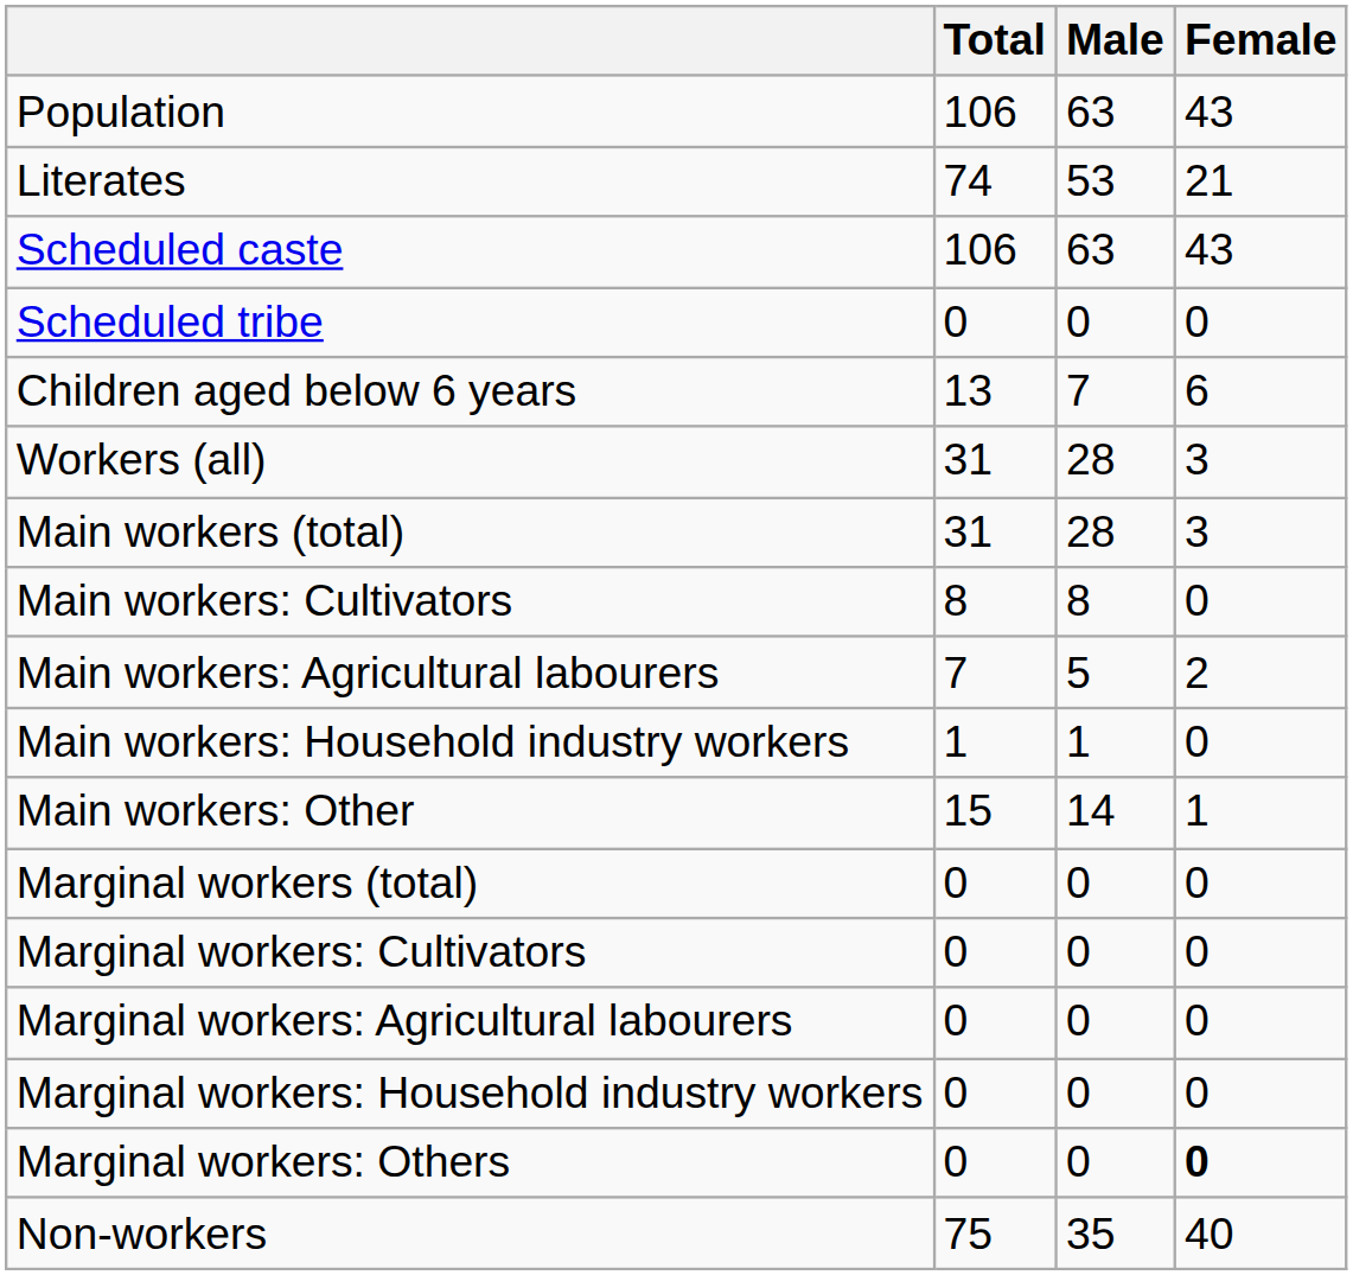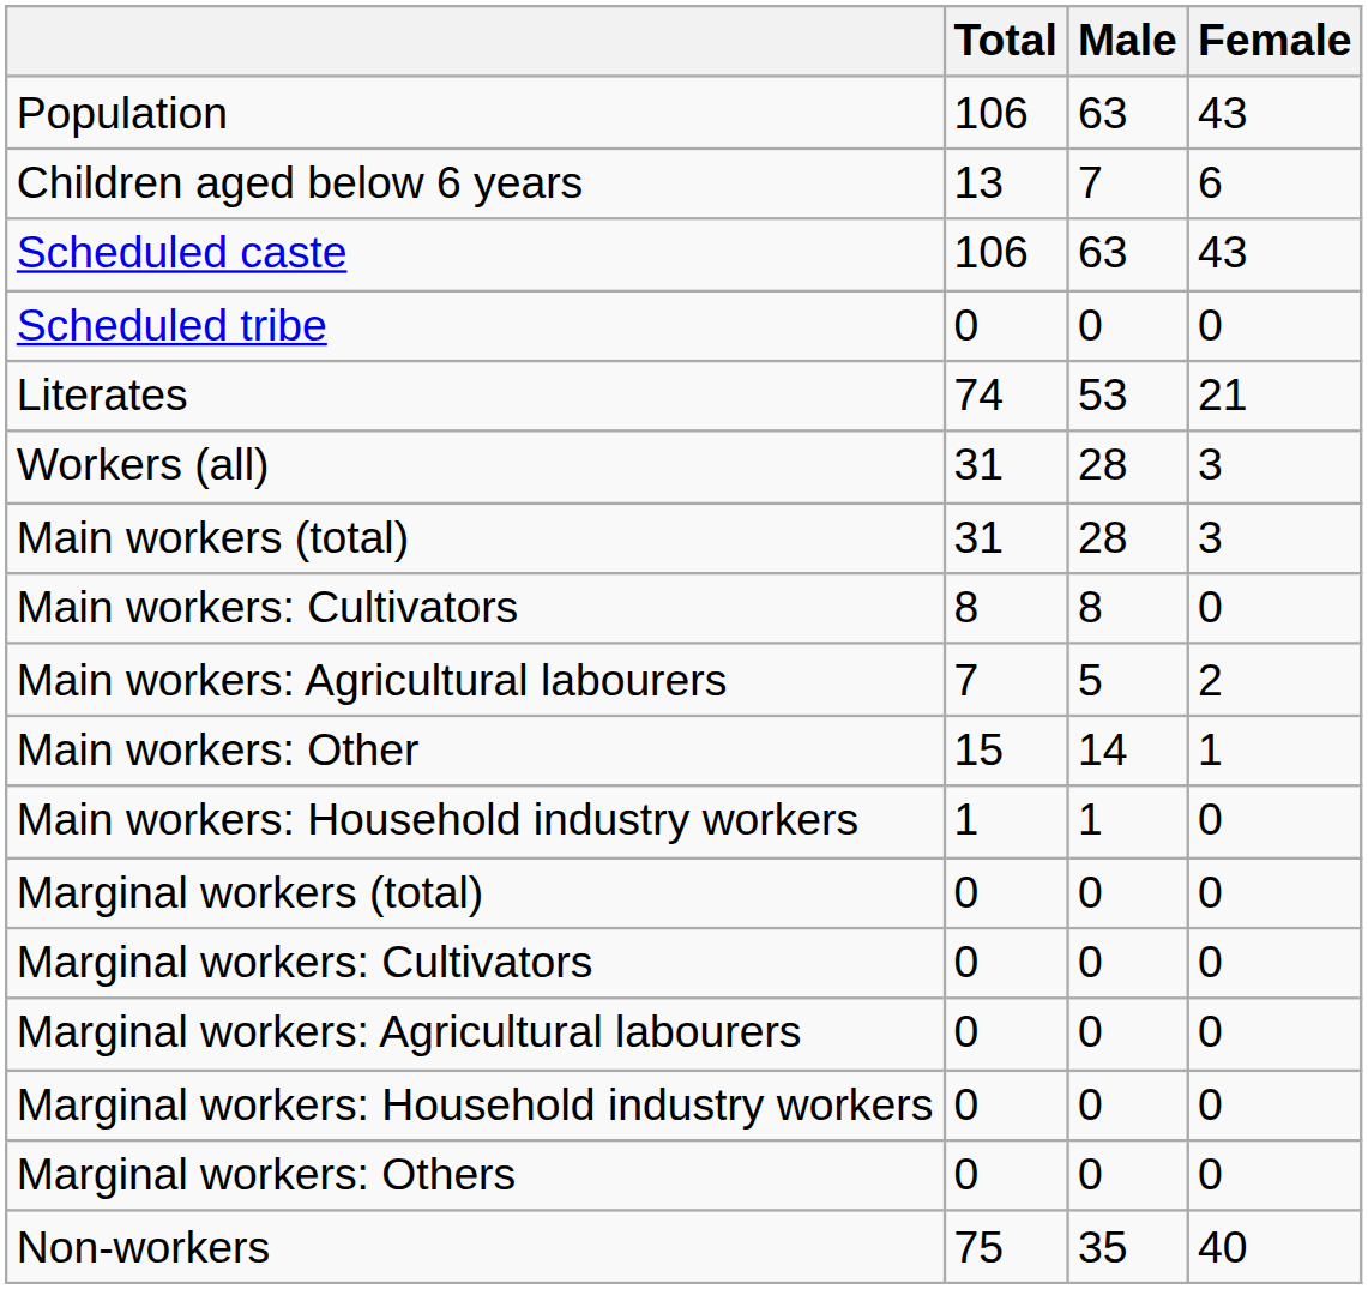rows swapped: Children aged below 6 years <-> Literates
rows swapped: Main workers: Household industry workers <-> Main workers: Other
Marginal workers: Others | Female: bold -> normal
